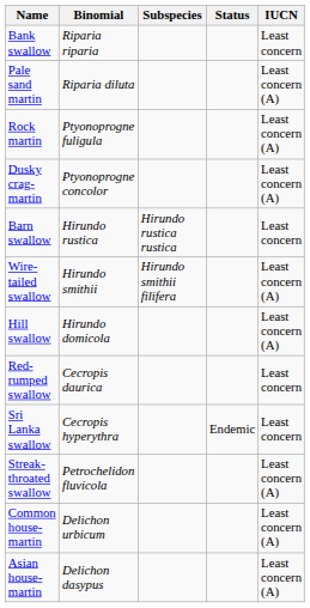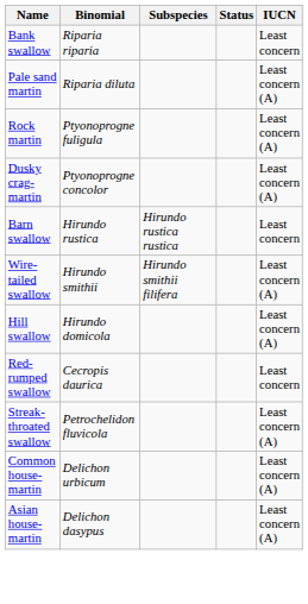- row: Sri Lanka swallow | Cecropis hyperythra | Endemic | Least concern
